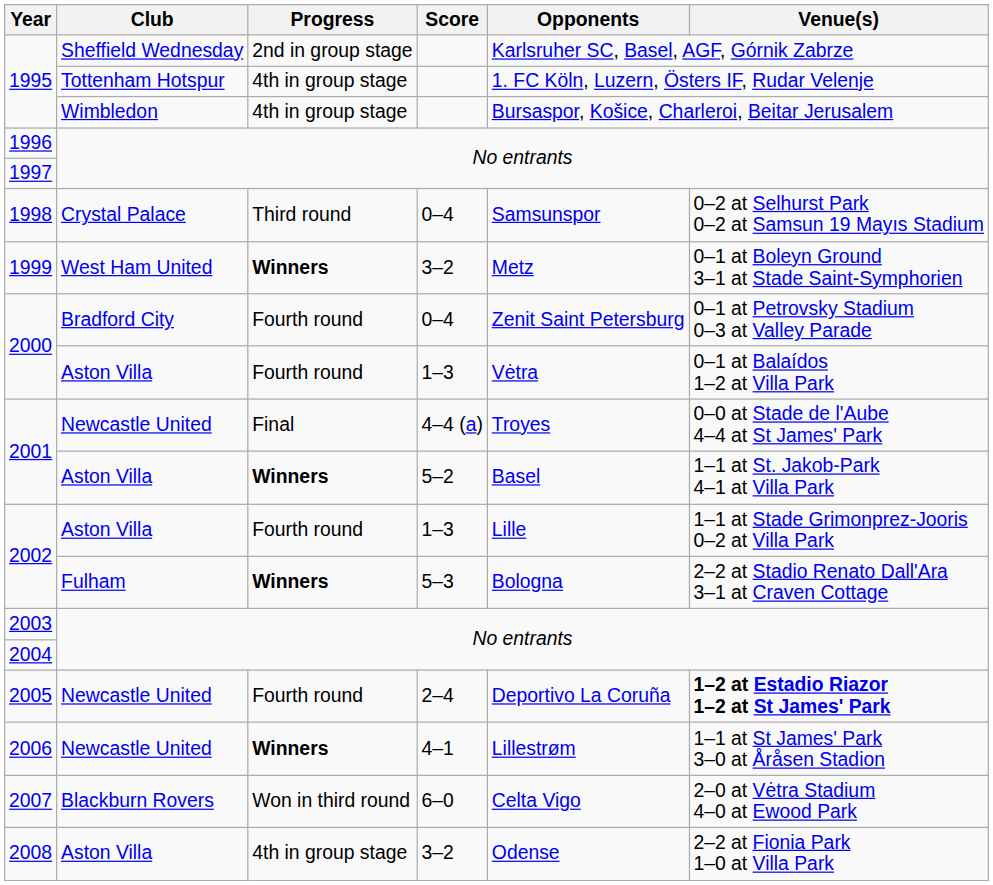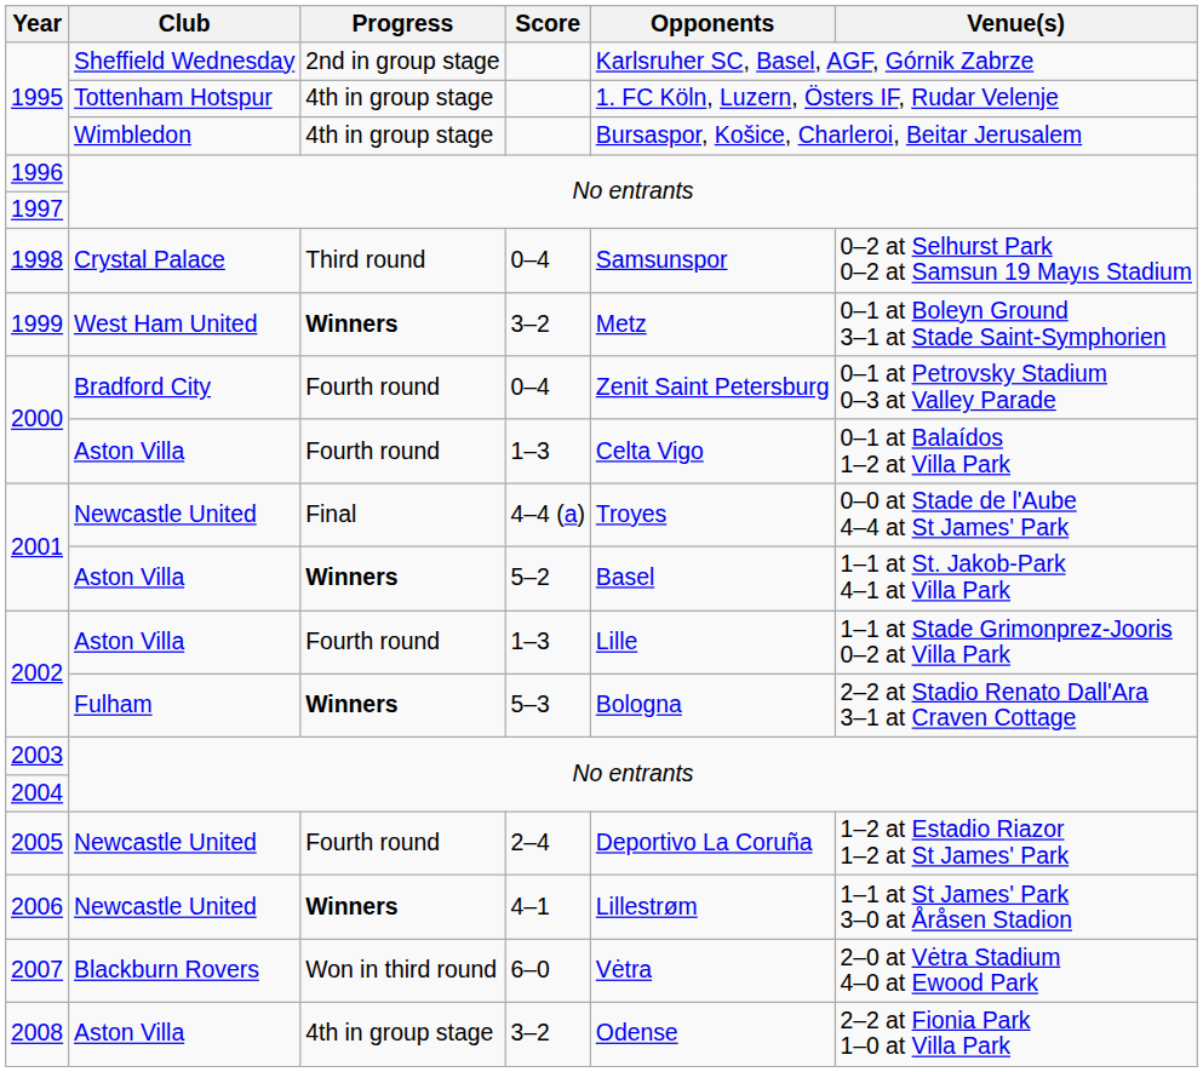2000 / Aston Villa | Opponents: Vėtra -> Celta Vigo
2005 | Venue(s): bold -> normal
2007 | Opponents: Celta Vigo -> Vėtra
